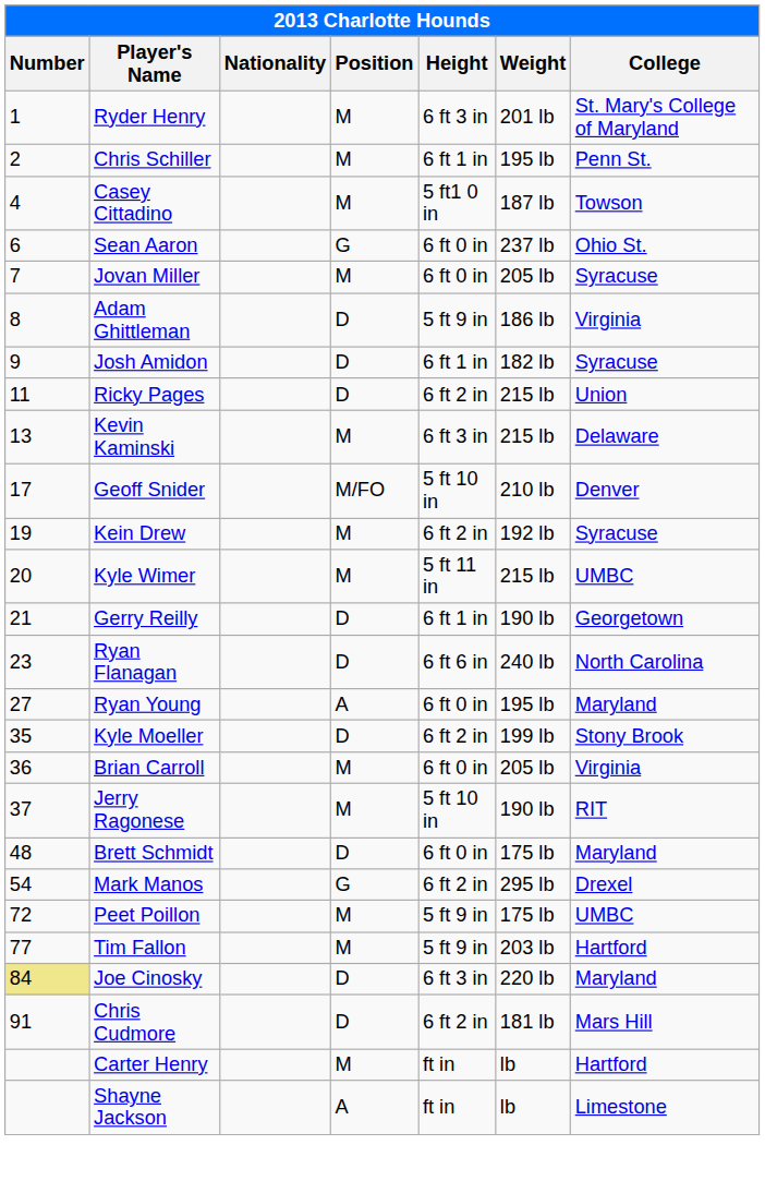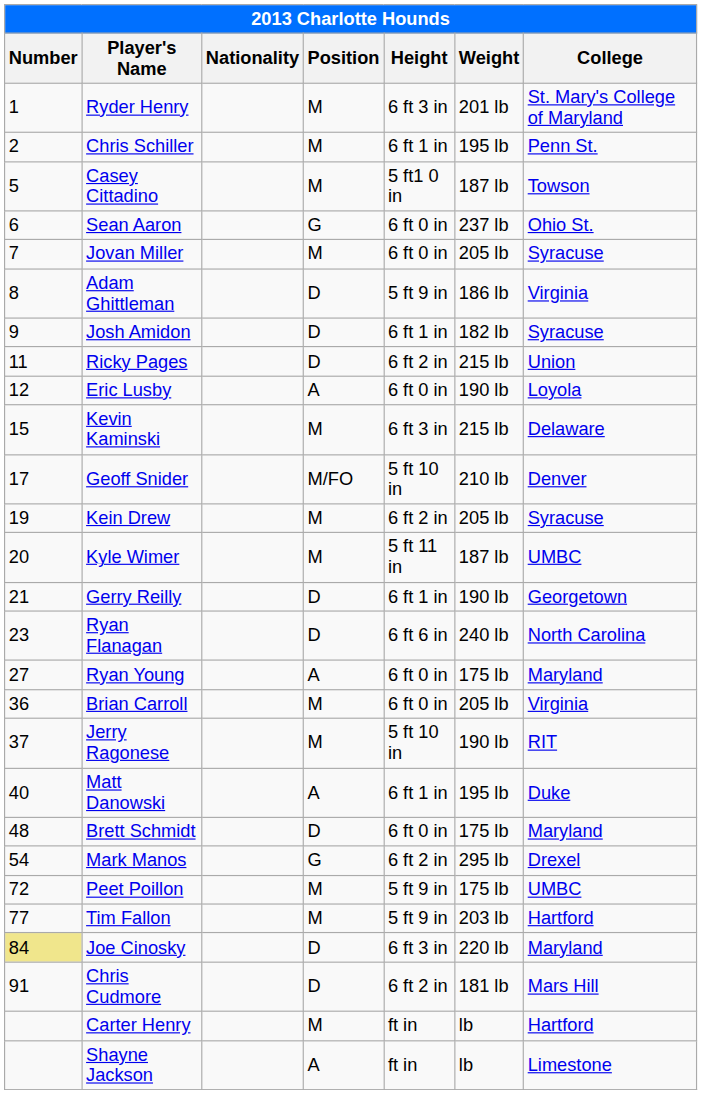Casey Cittadino | Number: 4 -> 5
+ row: 12 | Eric Lusby | A | 6 ft 0 in | 190 lb | Loyola
Kevin Kaminski | Number: 13 -> 15
Kein Drew | Weight: 192 lb -> 205 lb
Kyle Wimer | Weight: 215 lb -> 187 lb
Ryan Young | Weight: 195 lb -> 175 lb
- row: 35 | Kyle Moeller | D | 6 ft 2 in | 199 lb | Stony Brook
+ row: 40 | Matt Danowski | A | 6 ft 1 in | 195 lb | Duke
